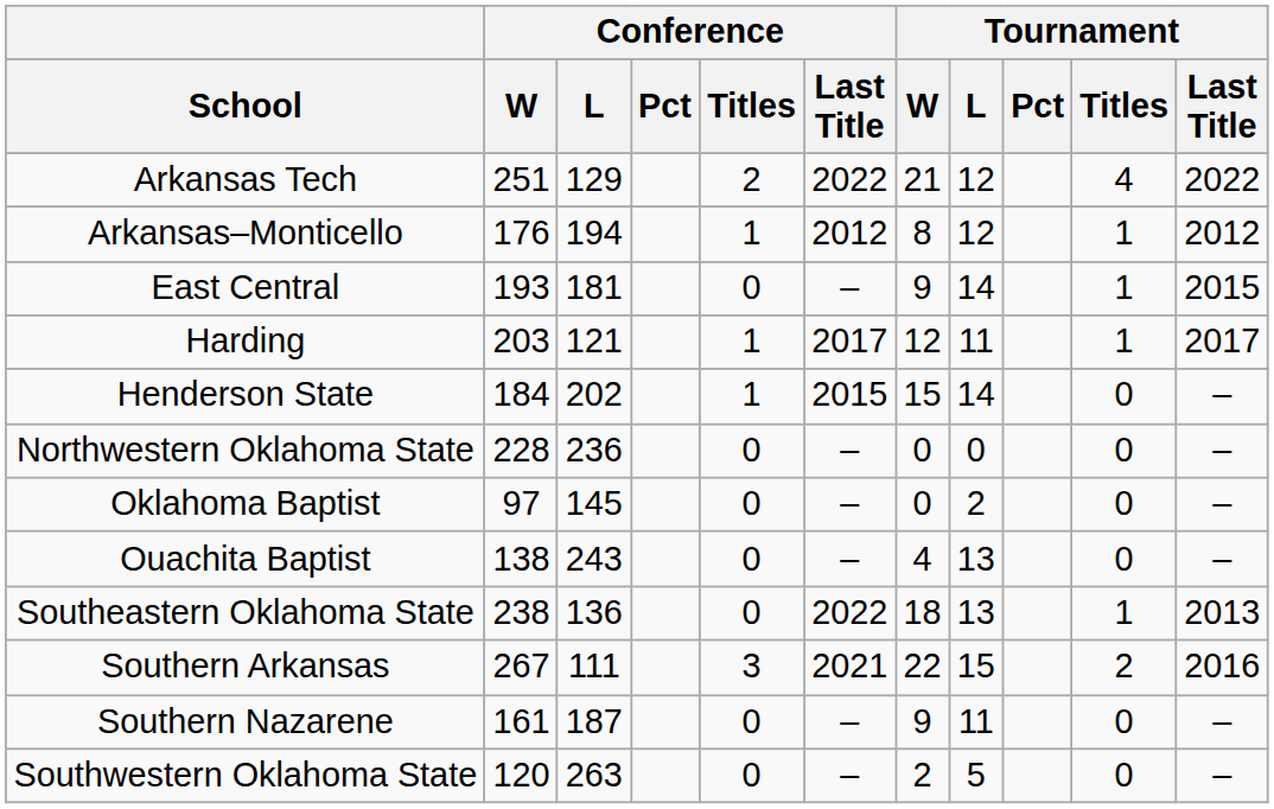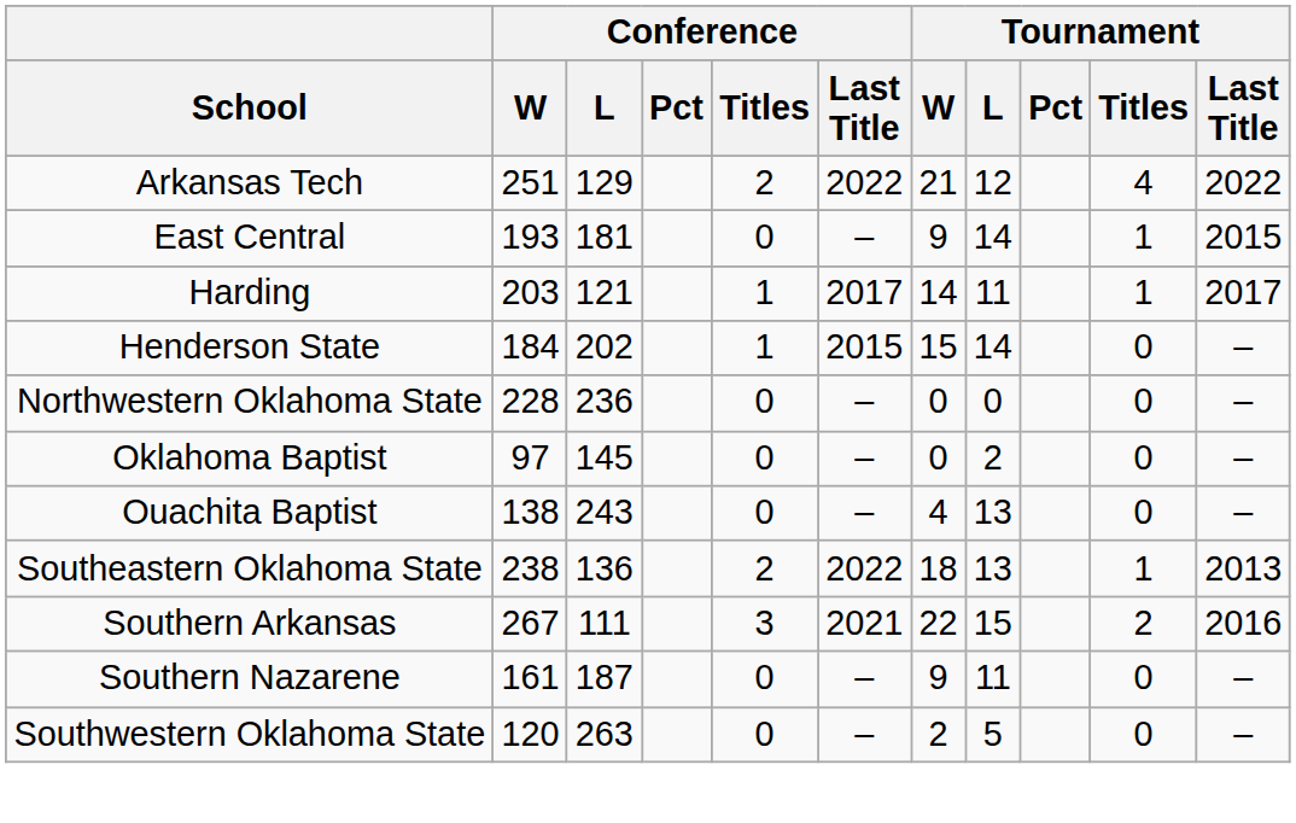- row: Arkansas–Monticello | 176 | 194 | 1 | 2012 | 8 | 12 | 1 | 2012
Harding | Tournament / W: 12 -> 14
Southeastern Oklahoma State | Conference / Titles: 0 -> 2
